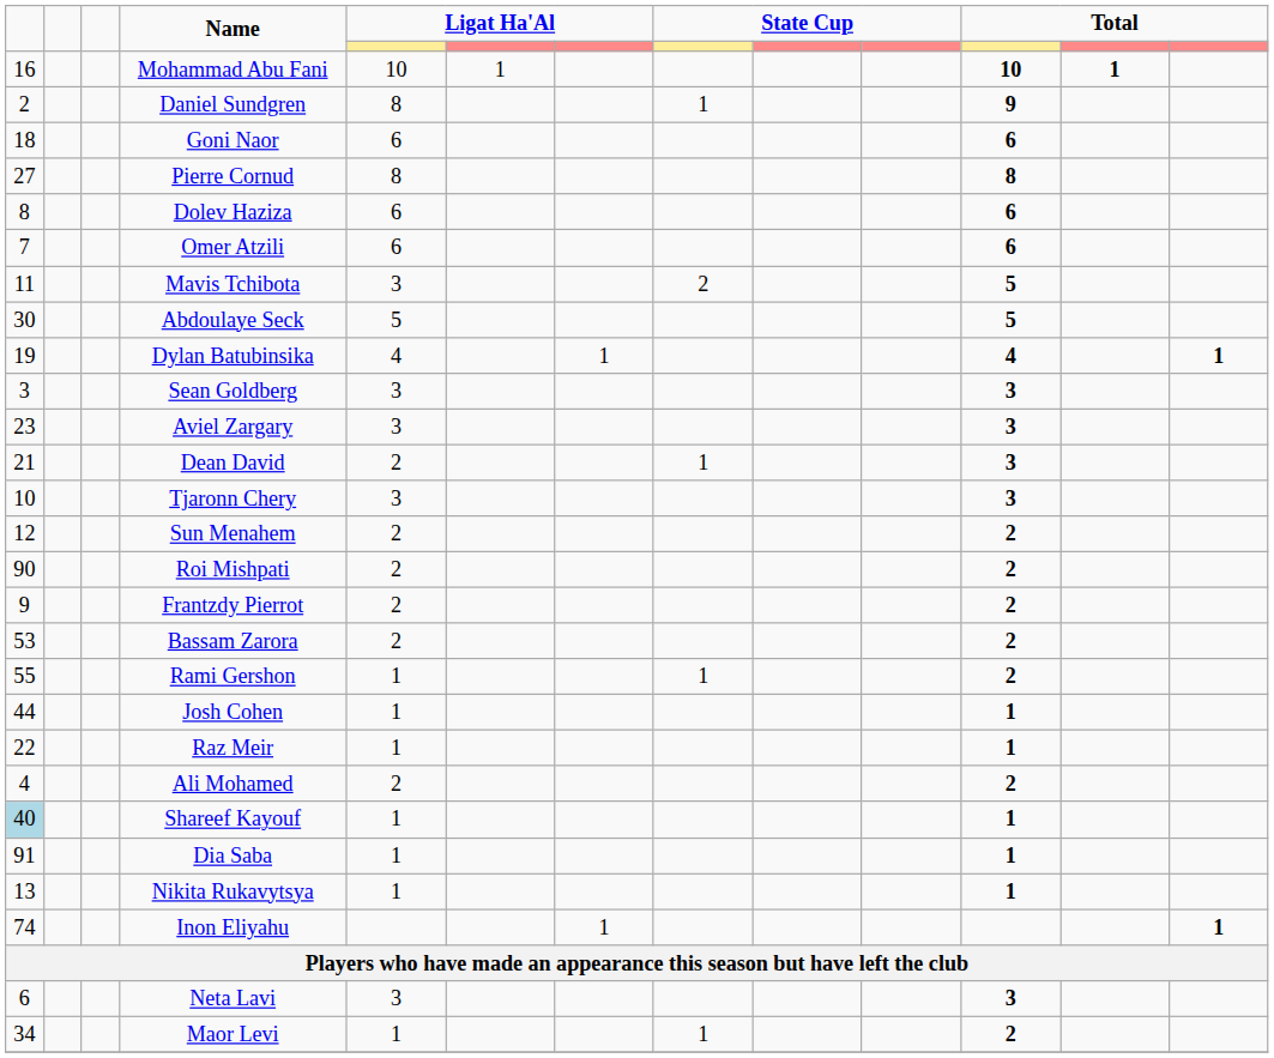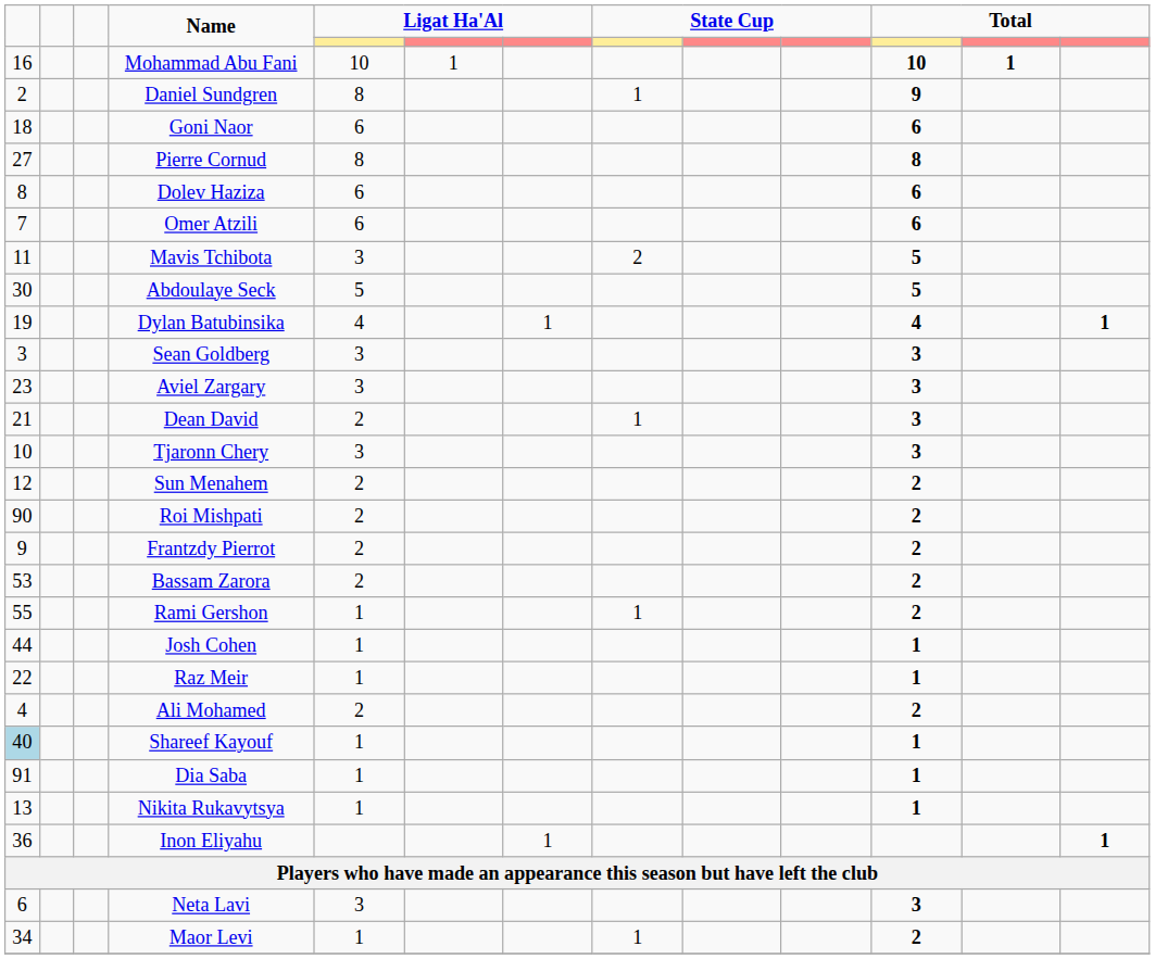Inon Eliyahu | column 1: 74 -> 36
